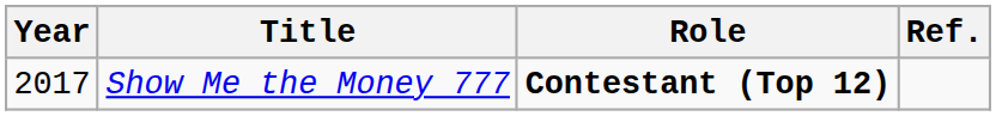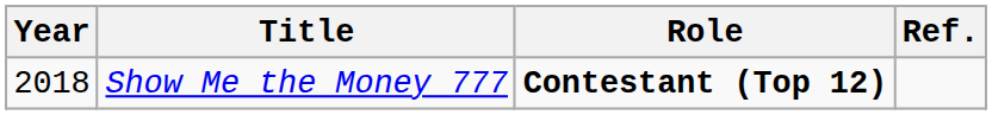Show Me the Money 777 | Year: 2017 -> 2018
